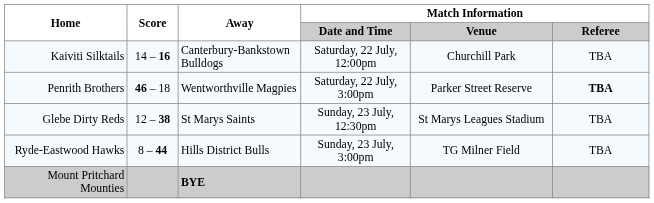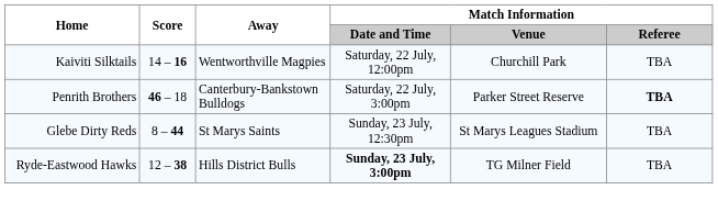Kaiviti Silktails | Away: Canterbury-Bankstown Bulldogs -> Wentworthville Magpies
Penrith Brothers | Away: Wentworthville Magpies -> Canterbury-Bankstown Bulldogs
Glebe Dirty Reds | Score: 12 – 38 -> 8 – 44
Ryde-Eastwood Hawks | Score: 8 – 44 -> 12 – 38
Ryde-Eastwood Hawks | Match Information / Date and Time: normal -> bold
- row: Mount Pritchard Mounties | BYE
